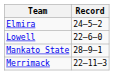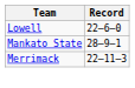- row: Elmira | 24–5–2
